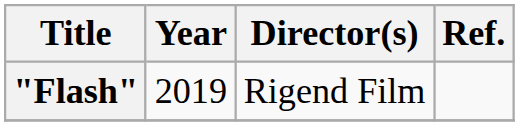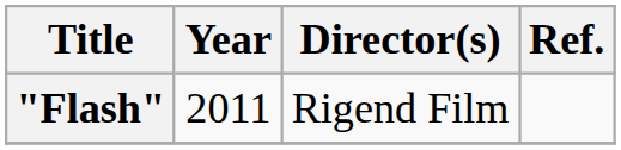"Flash" | Year: 2019 -> 2011
